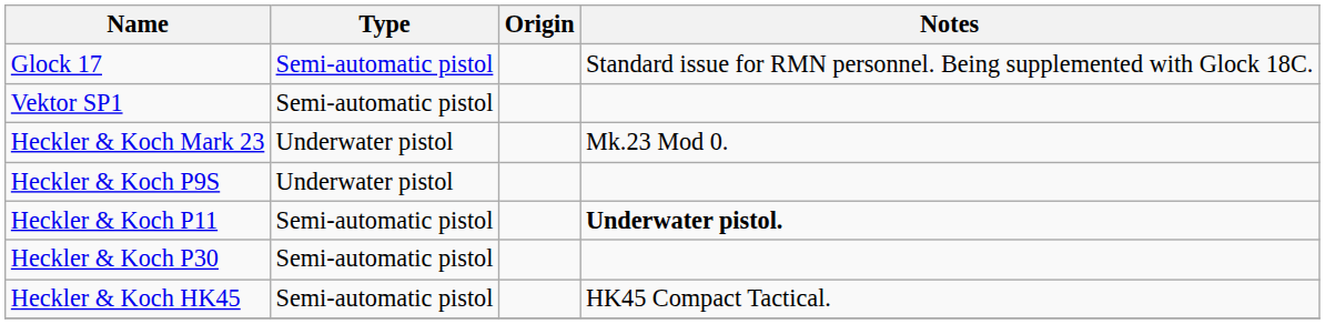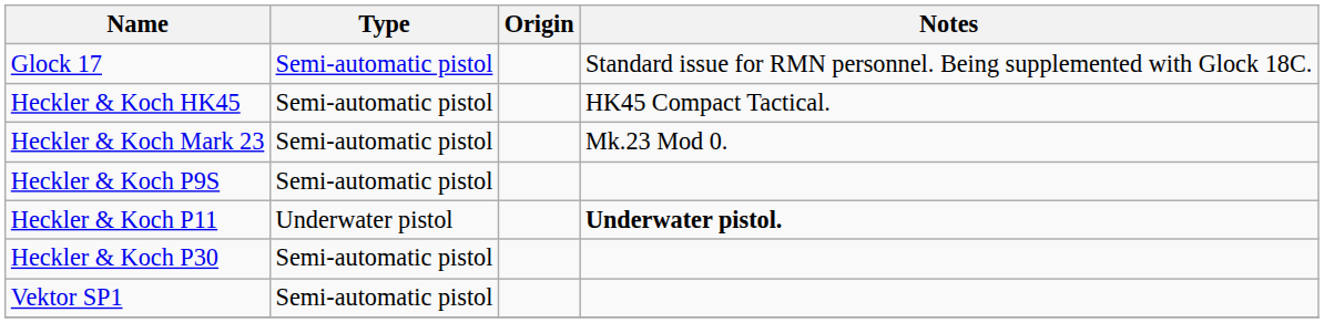rows swapped: Heckler & Koch HK45 <-> Vektor SP1
Heckler & Koch Mark 23 | Type: Underwater pistol -> Semi-automatic pistol
Heckler & Koch P9S | Type: Underwater pistol -> Semi-automatic pistol
Heckler & Koch P11 | Type: Semi-automatic pistol -> Underwater pistol
